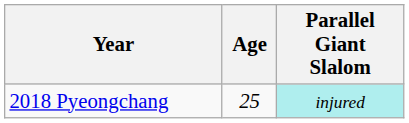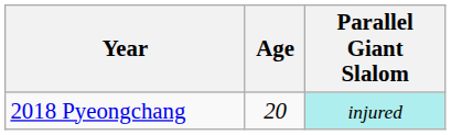2018 Pyeongchang | Age: 25 -> 20
